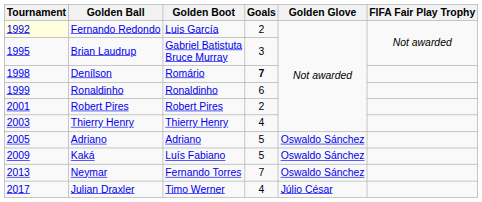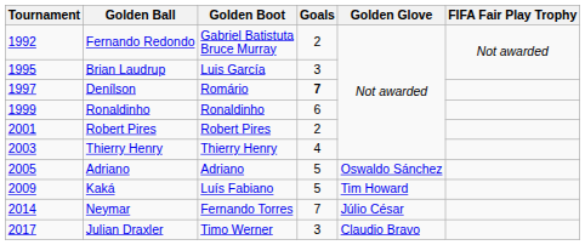Fernando Redondo | Tournament: lightyellow background -> no background
Fernando Redondo | Golden Boot: Luis García -> Gabriel Batistuta Bruce Murray
Brian Laudrup | Golden Boot: Gabriel Batistuta Bruce Murray -> Luis García
Denílson | Tournament: 1998 -> 1997
Kaká | Golden Glove: Oswaldo Sánchez -> Tim Howard
Neymar | Tournament: 2013 -> 2014
Neymar | Golden Glove: Oswaldo Sánchez -> Júlio César
Julian Draxler | Goals: 4 -> 3
Julian Draxler | Golden Glove: Júlio César -> Claudio Bravo
